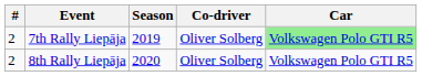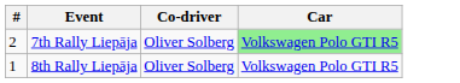- column: Season | 2019 | 2020
8th Rally Liepāja | #: 2 -> 1
